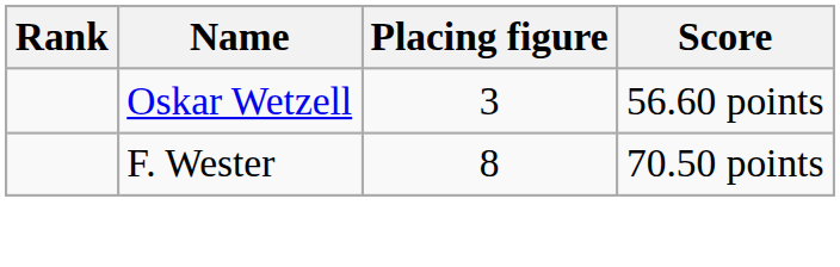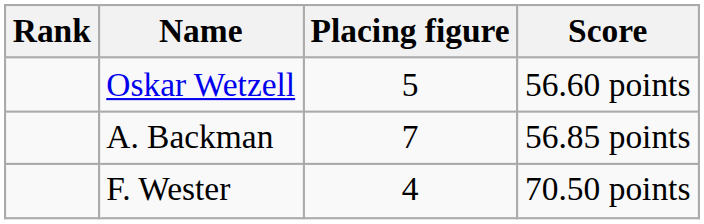Oskar Wetzell | Placing figure: 3 -> 5
+ row: A. Backman | 7 | 56.85 points
F. Wester | Placing figure: 8 -> 4
